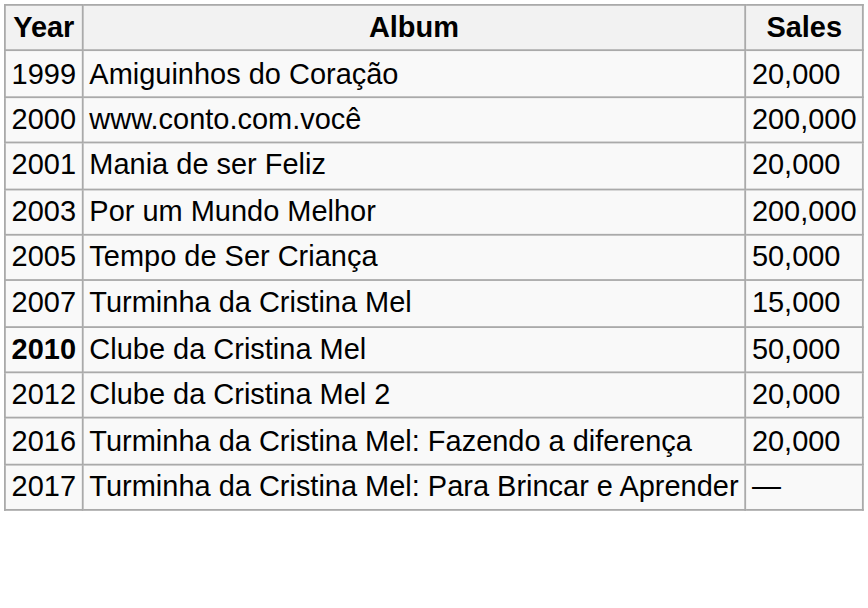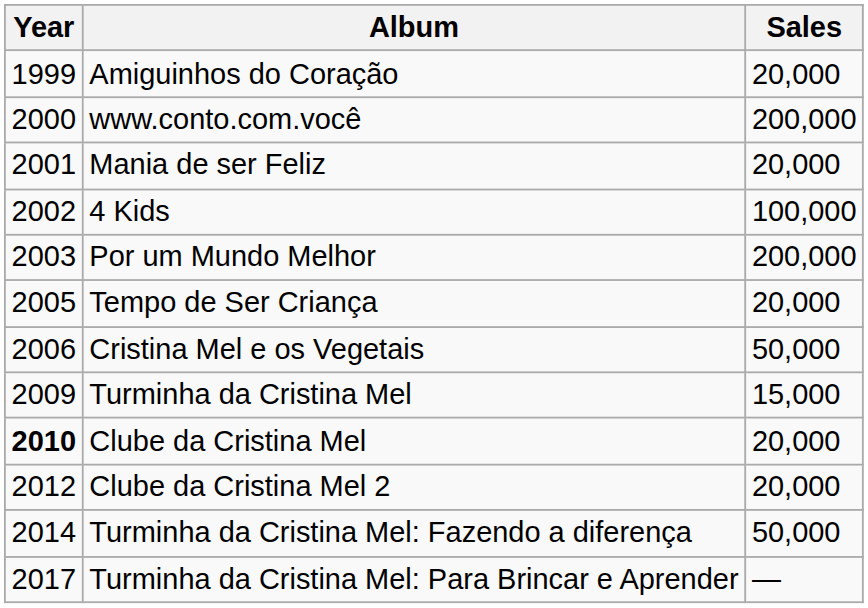+ row: 2002 | 4 Kids | 100,000
Tempo de Ser Criança | Sales: 50,000 -> 20,000
+ row: 2006 | Cristina Mel e os Vegetais | 50,000
Turminha da Cristina Mel | Year: 2007 -> 2009
Clube da Cristina Mel | Sales: 50,000 -> 20,000
Turminha da Cristina Mel: Fazendo a diferença | Year: 2016 -> 2014
Turminha da Cristina Mel: Fazendo a diferença | Sales: 20,000 -> 50,000
